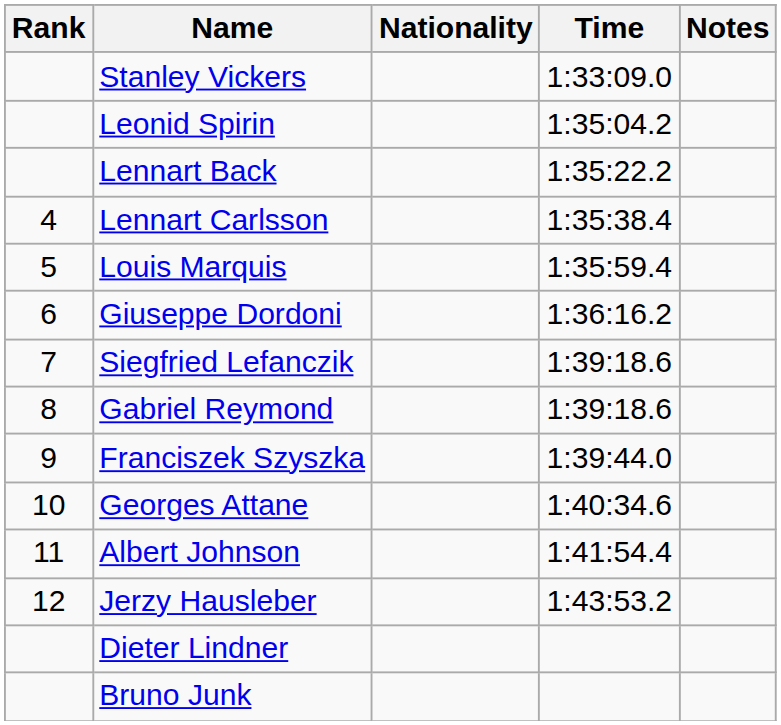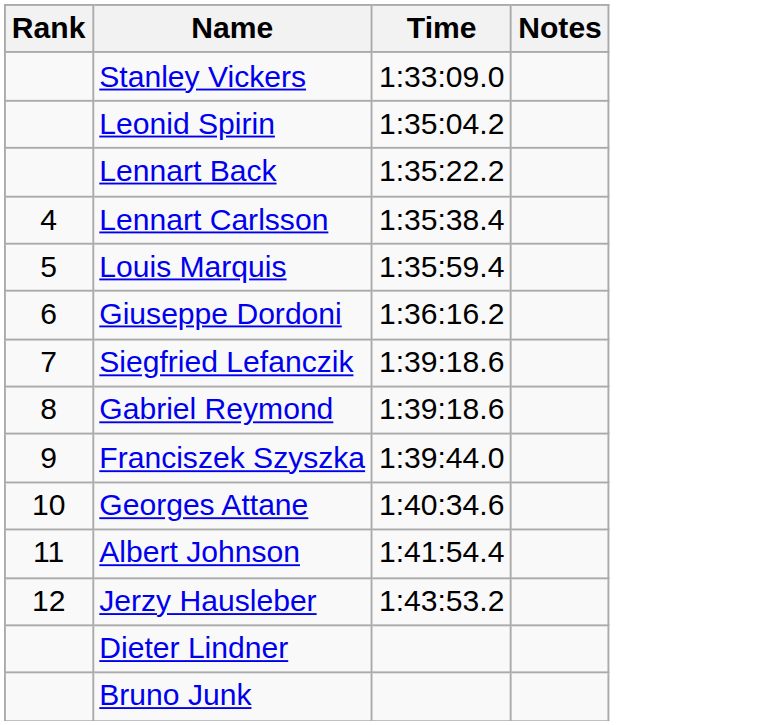- column: Nationality
